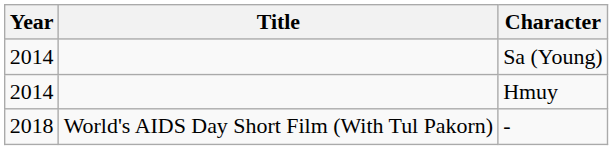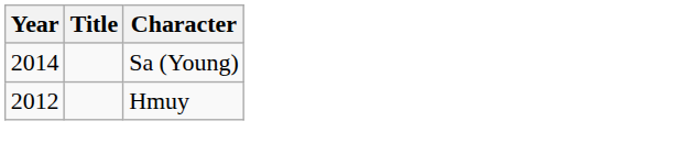Hmuy | Year: 2014 -> 2012
- row: 2018 | World's AIDS Day Short Film (With Tul Pakorn) | -
